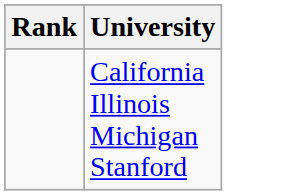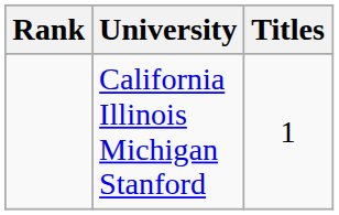+ column: Titles | 1
